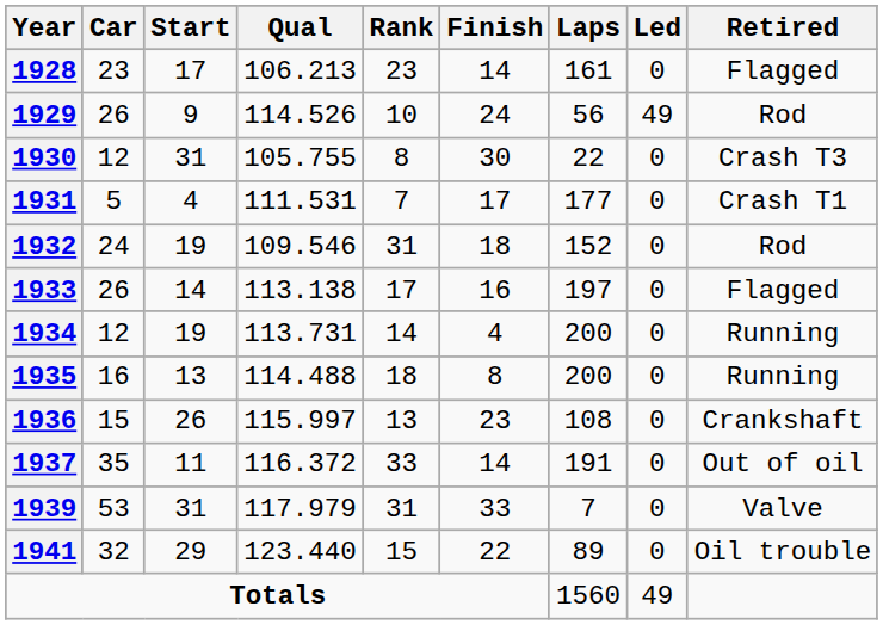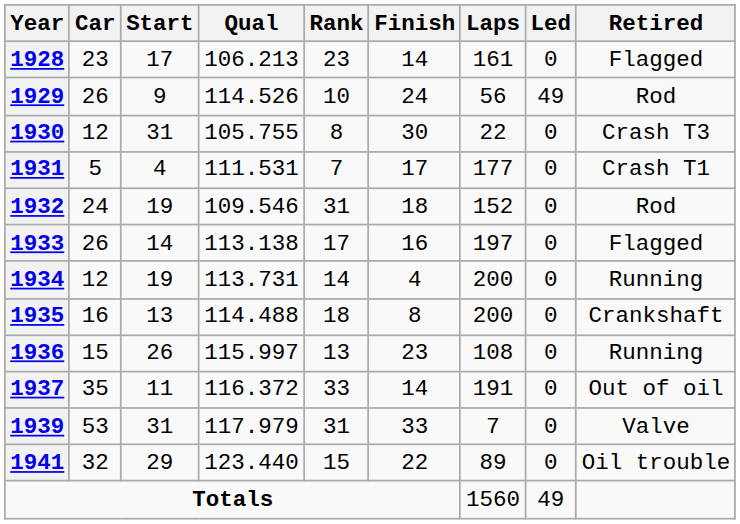1935 | Retired: Running -> Crankshaft
1936 | Retired: Crankshaft -> Running
